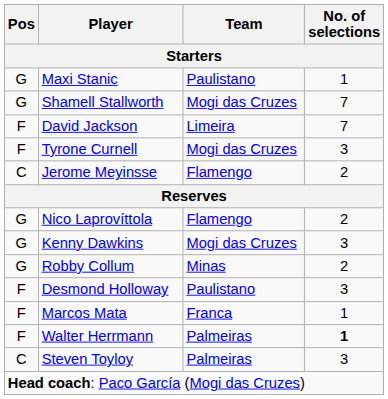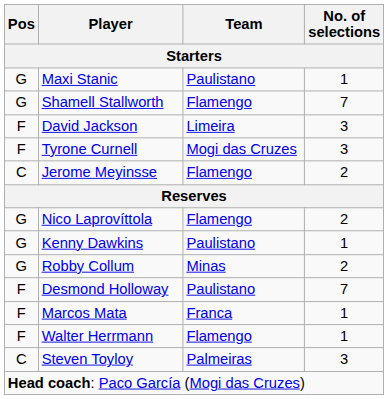Shamell Stallworth | Team: Mogi das Cruzes -> Flamengo
David Jackson | No. of selections: 7 -> 3
Kenny Dawkins | Team: Mogi das Cruzes -> Paulistano
Kenny Dawkins | No. of selections: 3 -> 1
Desmond Holloway | No. of selections: 3 -> 7
Walter Herrmann | Team: Palmeiras -> Flamengo
Walter Herrmann | No. of selections: bold -> normal
